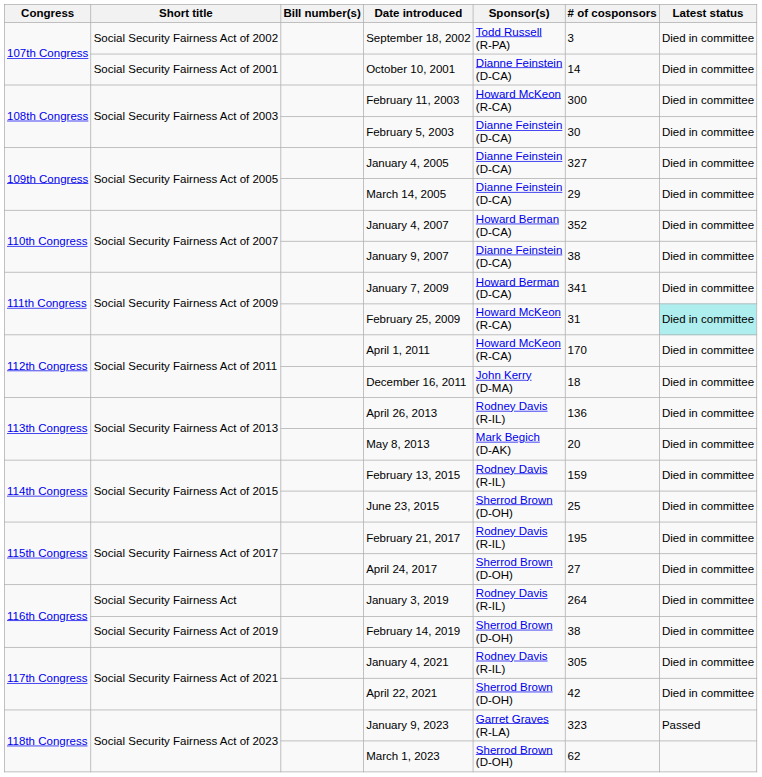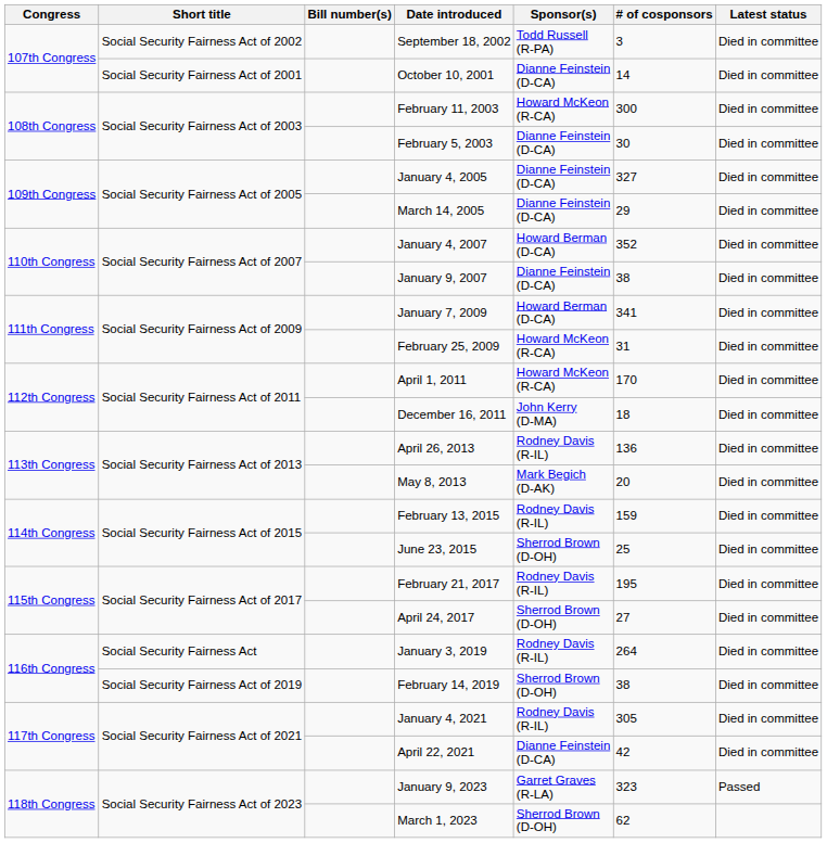February 25, 2009 | Latest status: paleturquoise background -> no background
April 22, 2021 | Sponsor(s): Sherrod Brown (D-OH) -> Dianne Feinstein (D-CA)
